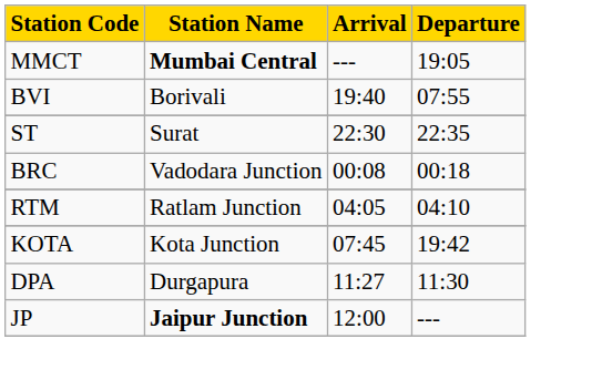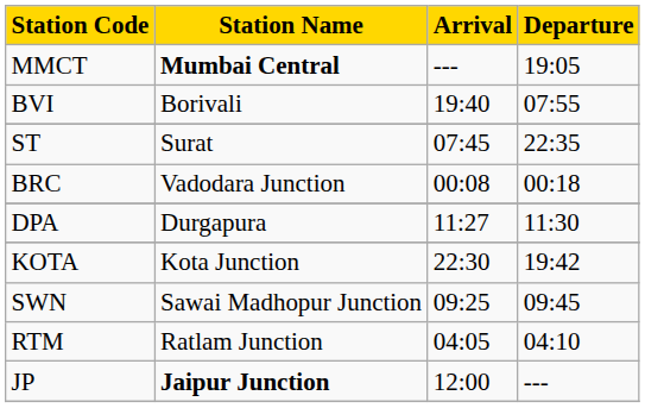ST | Arrival: 22:30 -> 07:45
rows swapped: RTM <-> DPA
KOTA | Arrival: 07:45 -> 22:30
+ row: SWN | Sawai Madhopur Junction | 09:25 | 09:45
